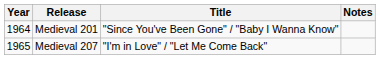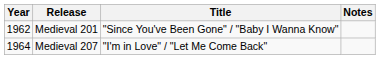Medieval 201 | Year: 1964 -> 1962
Medieval 207 | Year: 1965 -> 1964
